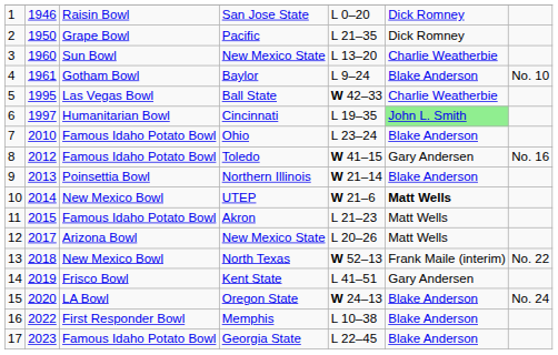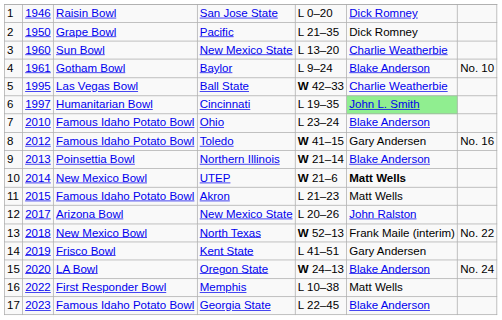12 / New Mexico State | column 6: Matt Wells -> John Ralston
Memphis | column 6: Blake Anderson -> Matt Wells
